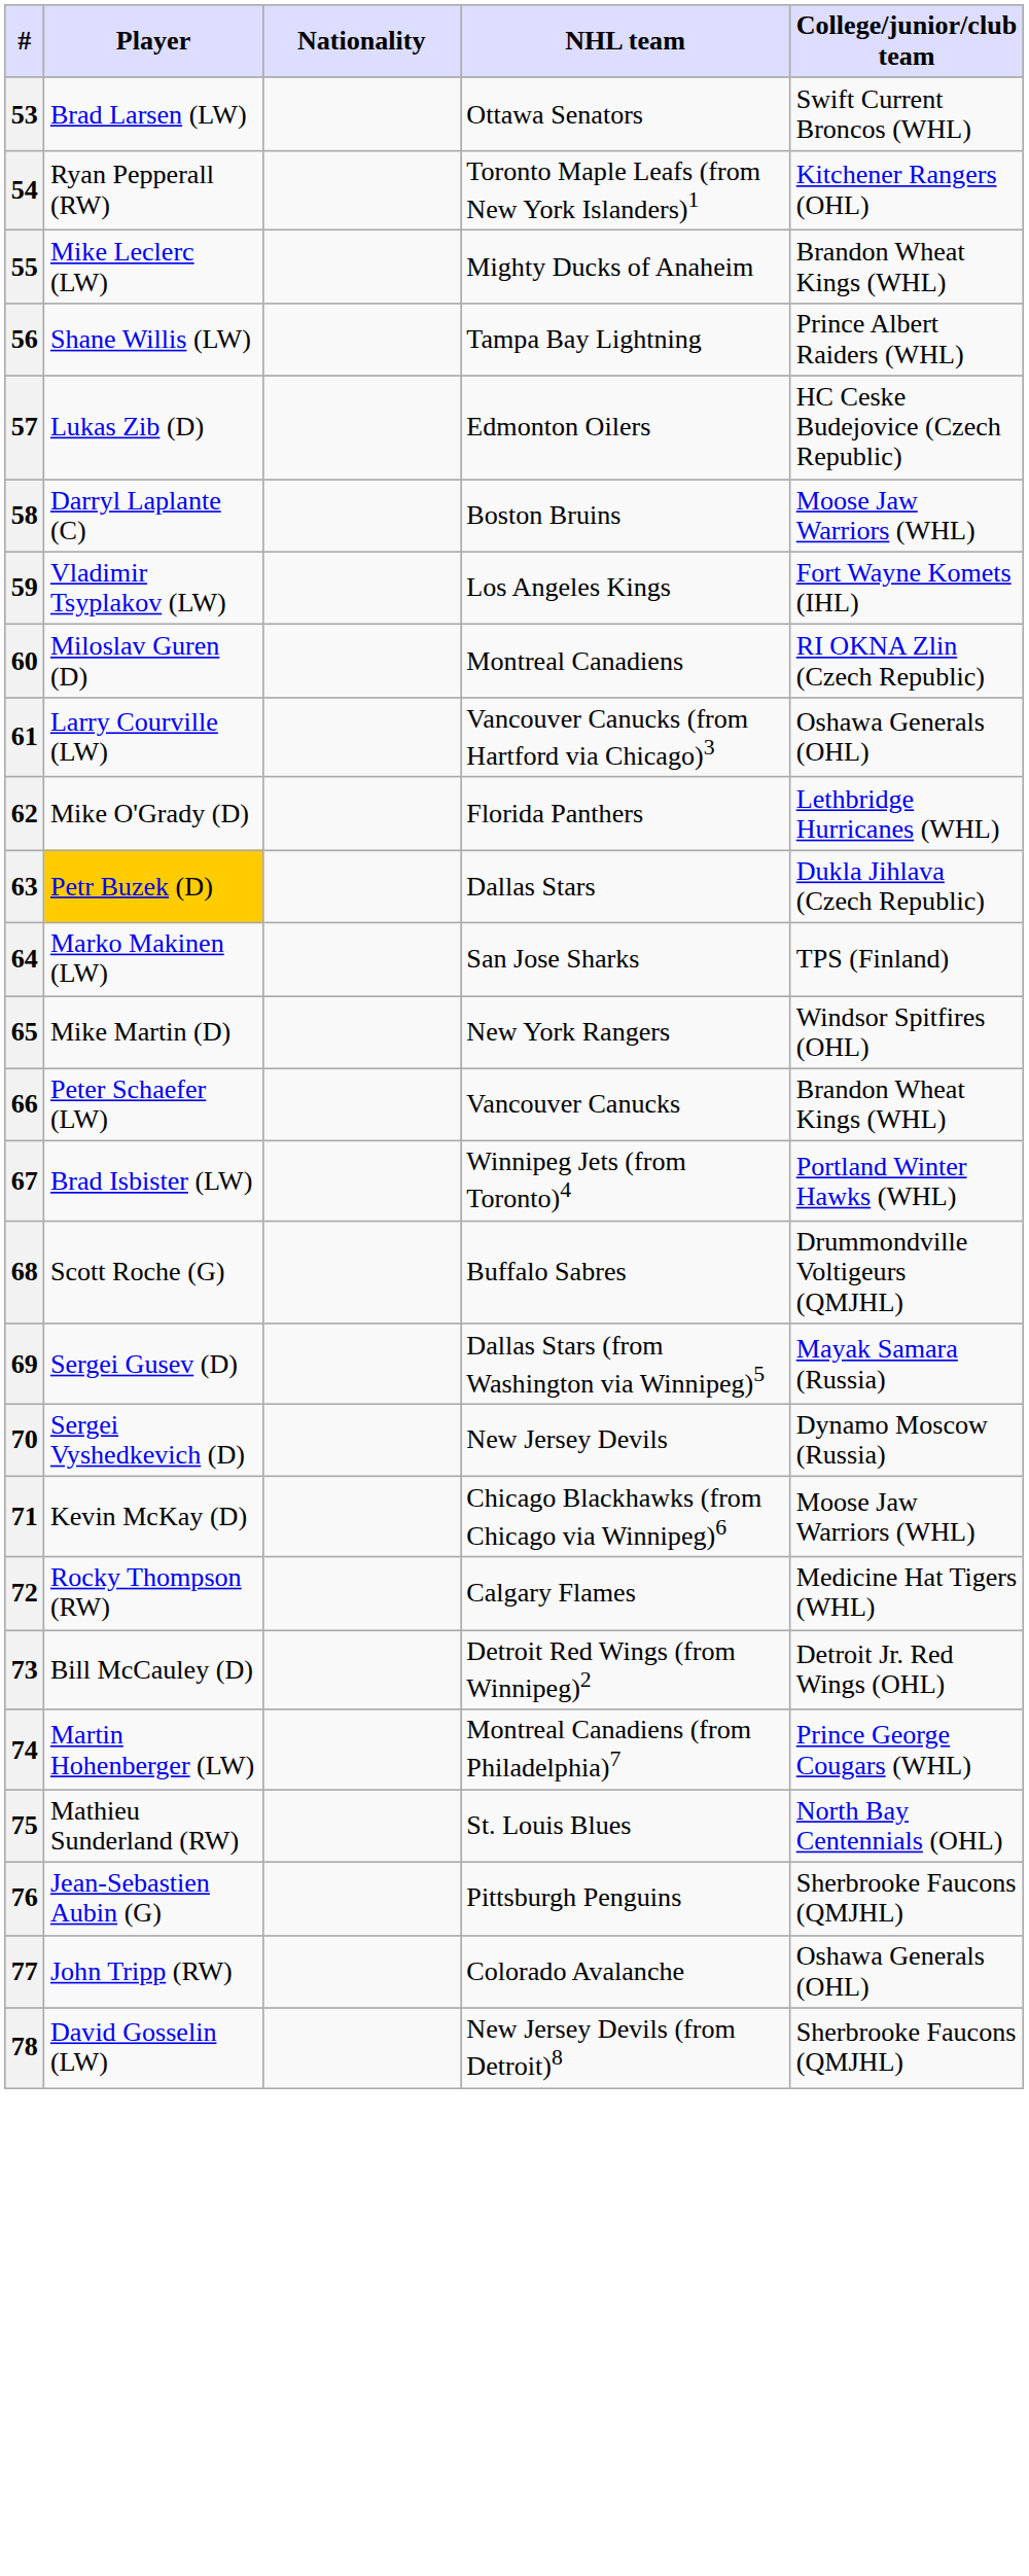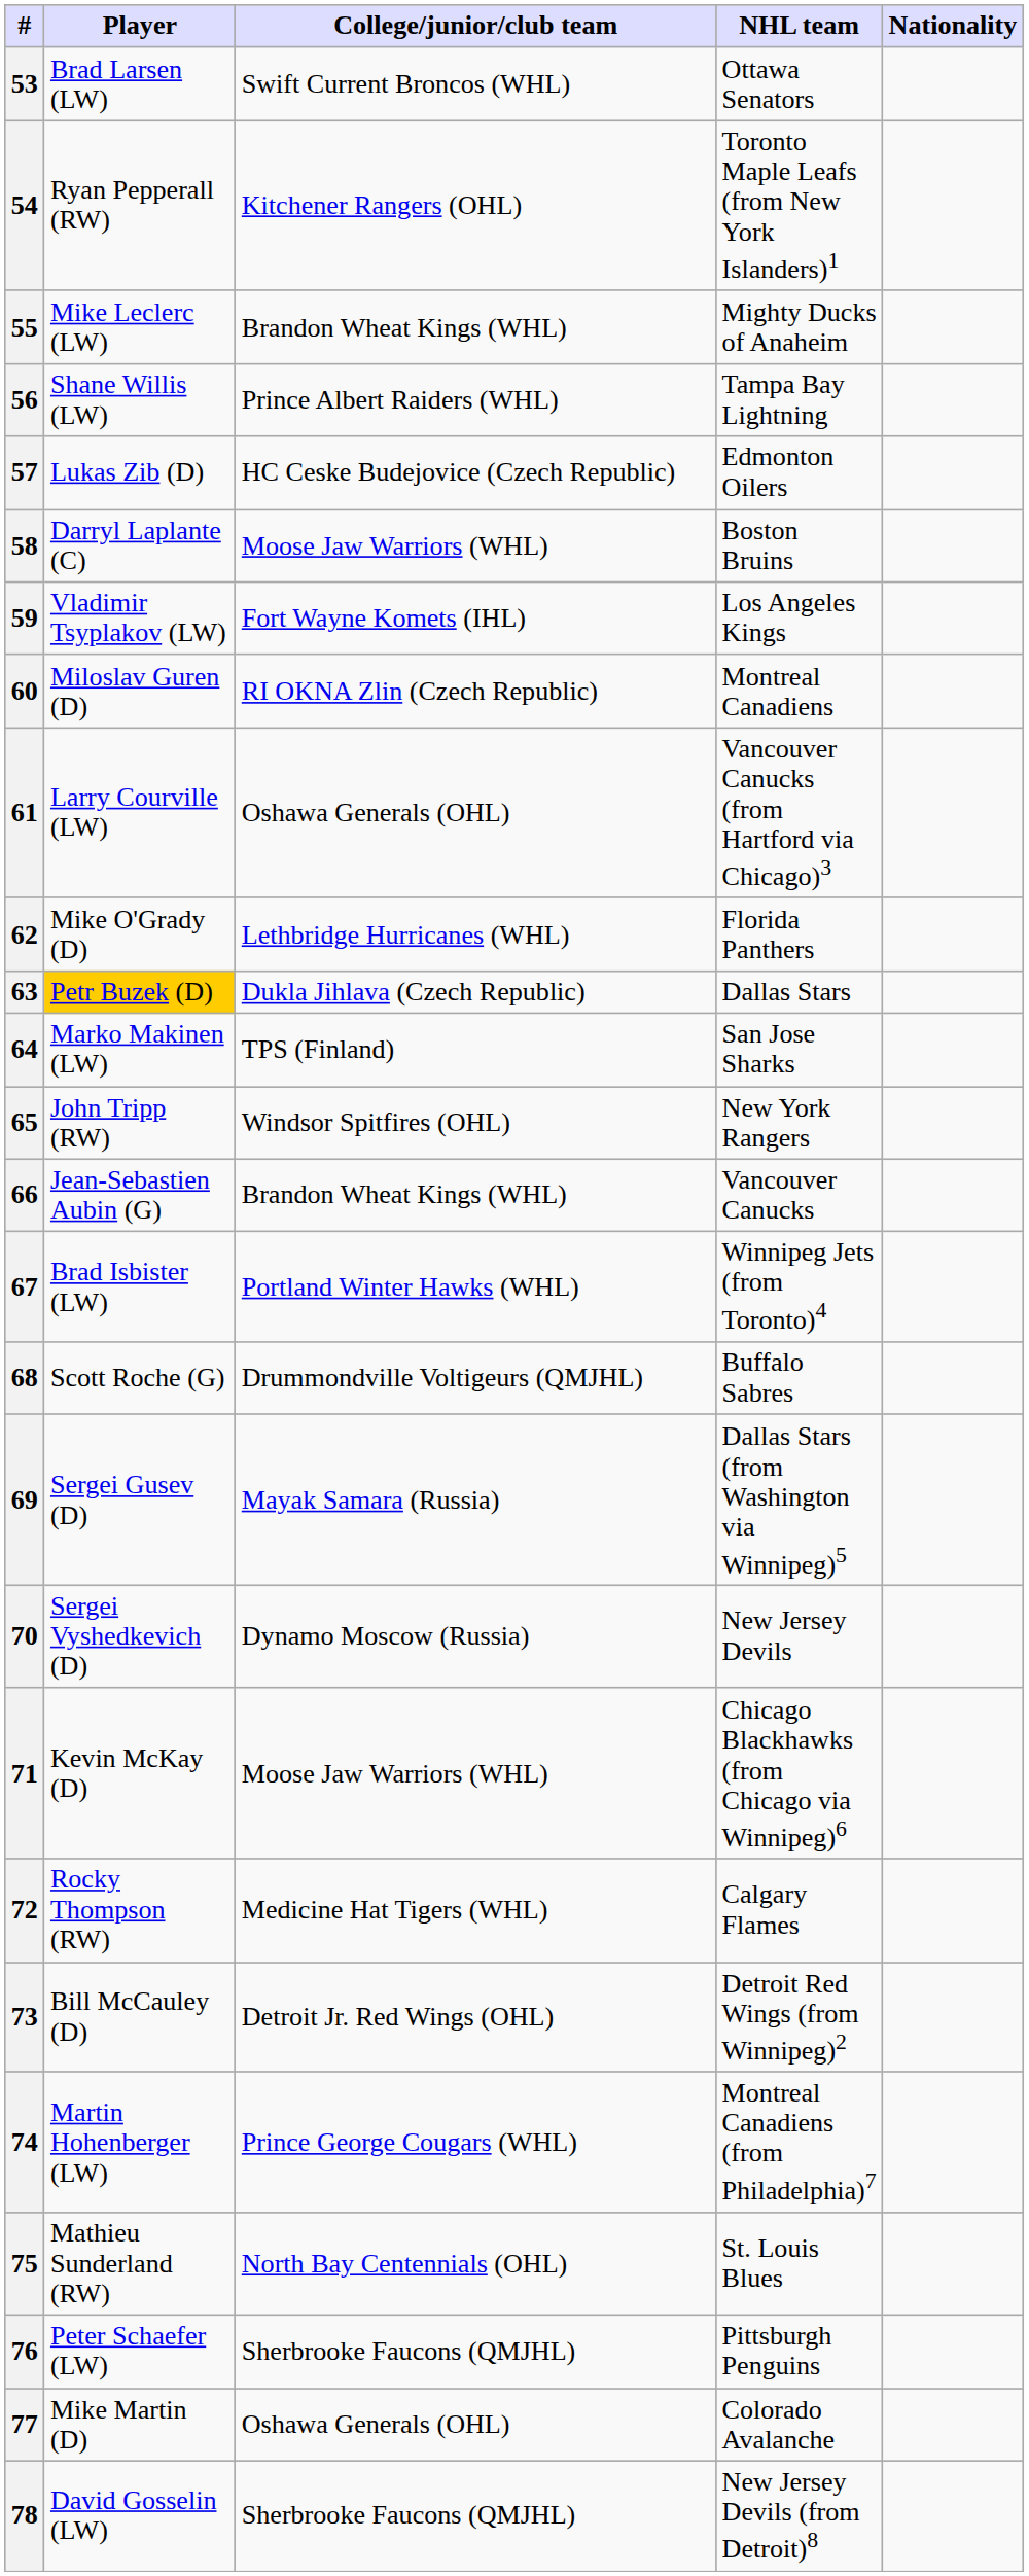columns swapped: Nationality <-> College/junior/club team
65 | Player: Mike Martin (D) -> John Tripp (RW)
66 | Player: Peter Schaefer (LW) -> Jean-Sebastien Aubin (G)
76 | Player: Jean-Sebastien Aubin (G) -> Peter Schaefer (LW)
77 | Player: John Tripp (RW) -> Mike Martin (D)
